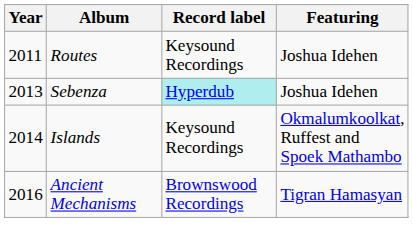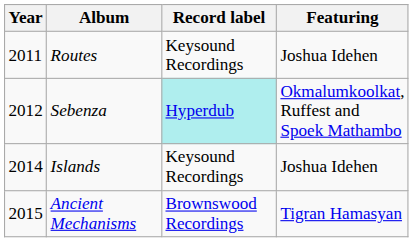Sebenza | Year: 2013 -> 2012
Sebenza | Featuring: Joshua Idehen -> Okmalumkoolkat, Ruffest and Spoek Mathambo
Islands | Featuring: Okmalumkoolkat, Ruffest and Spoek Mathambo -> Joshua Idehen
Ancient Mechanisms | Year: 2016 -> 2015
